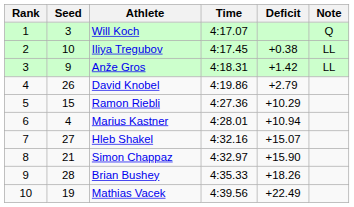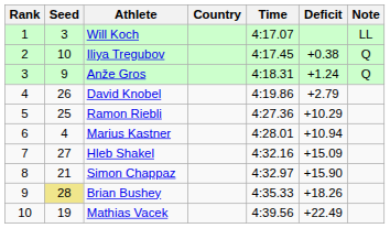+ column: Country
Will Koch | Note: Q -> LL
Iliya Tregubov | Note: LL -> Q
Anže Gros | Deficit: +1.42 -> +1.24
Anže Gros | Note: LL -> Q
Ramon Riebli | Seed: 15 -> 25
Hleb Shakel | Deficit: +15.07 -> +15.09
Brian Bushey | Seed: no background -> khaki background
